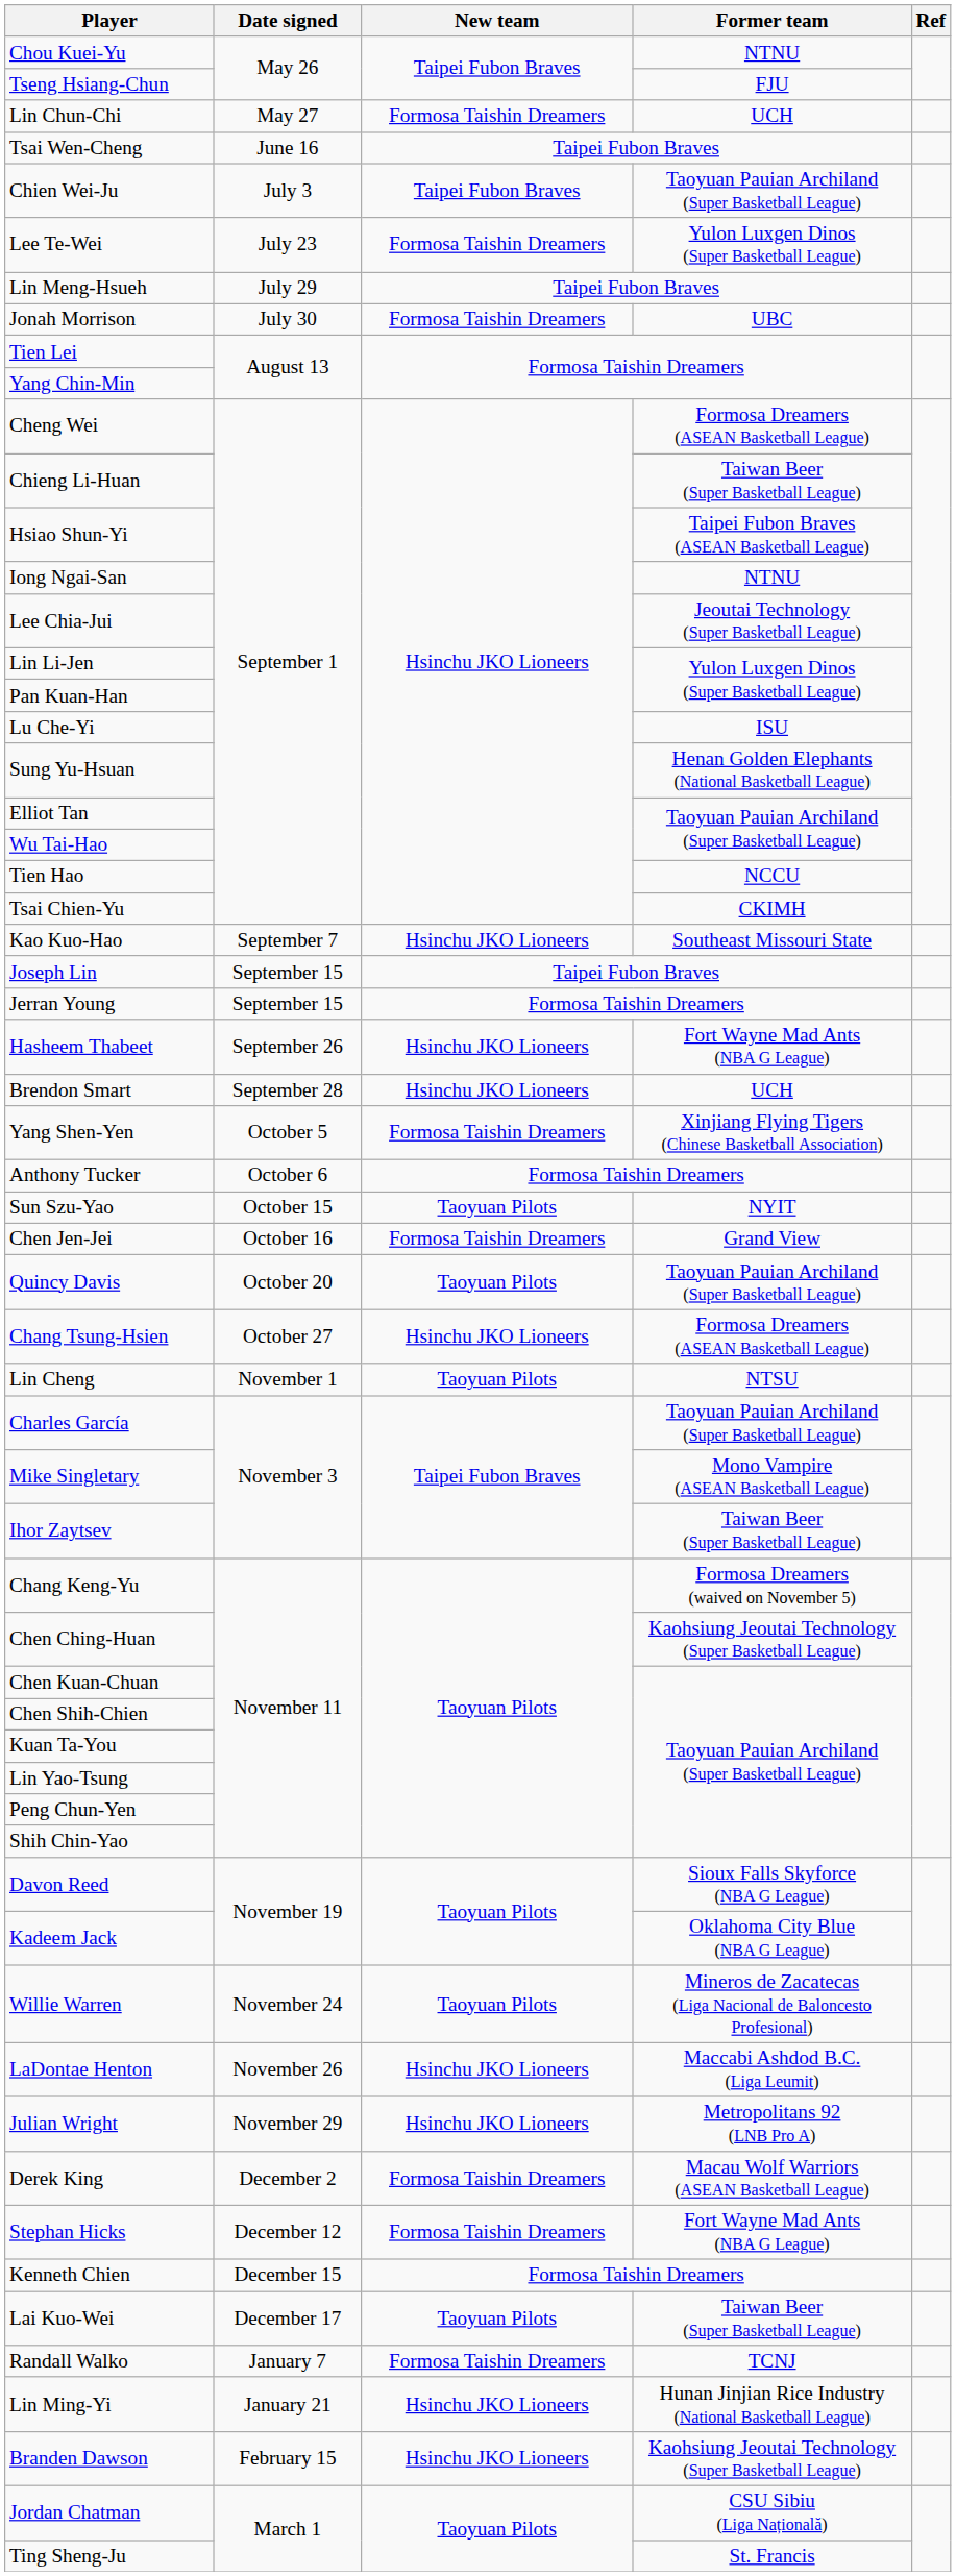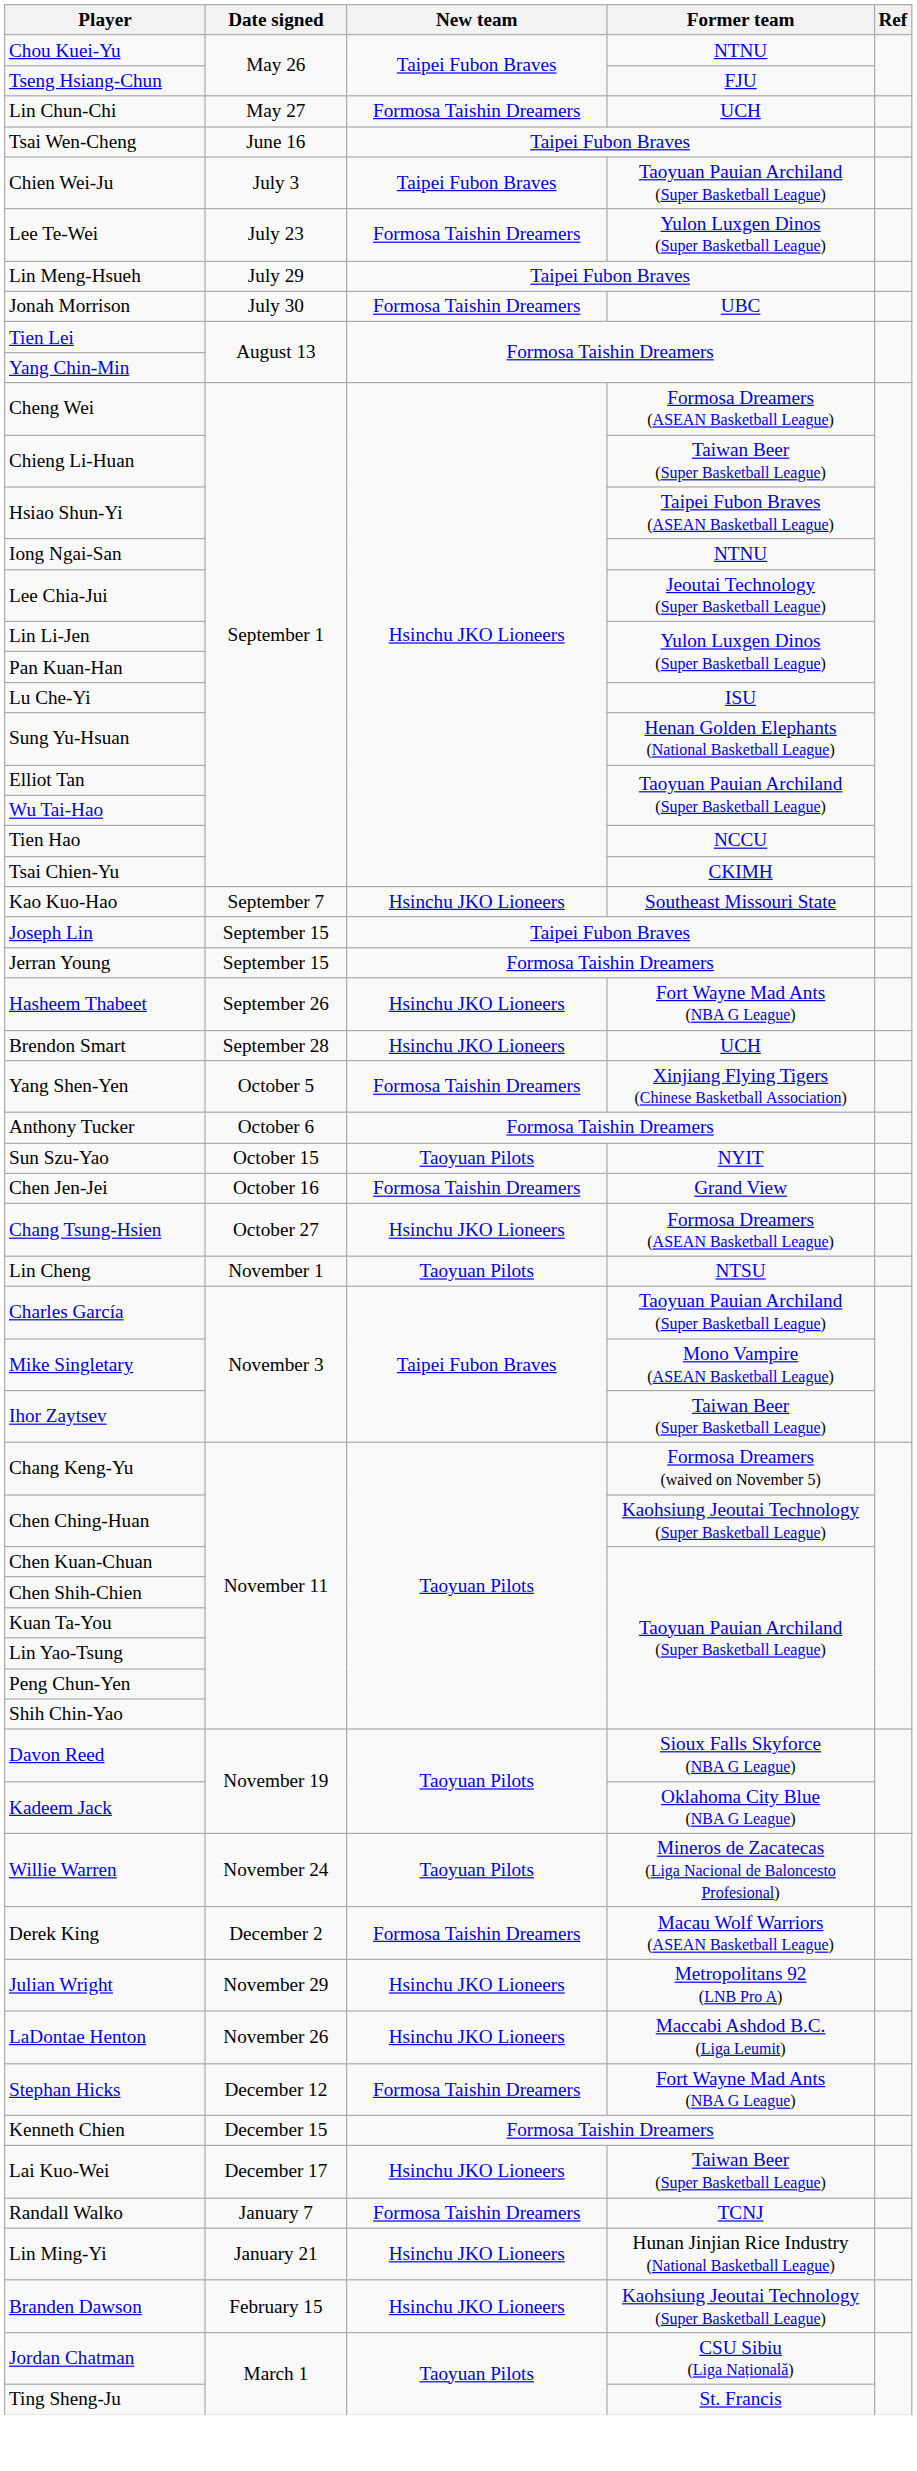- row: Quincy Davis | October 20 | Taoyuan Pilots | Taoyuan Pauian Archiland (Super Basketball League)
rows swapped: LaDontae Henton <-> Derek King
Lai Kuo-Wei | New team: Taoyuan Pilots -> Hsinchu JKO Lioneers
